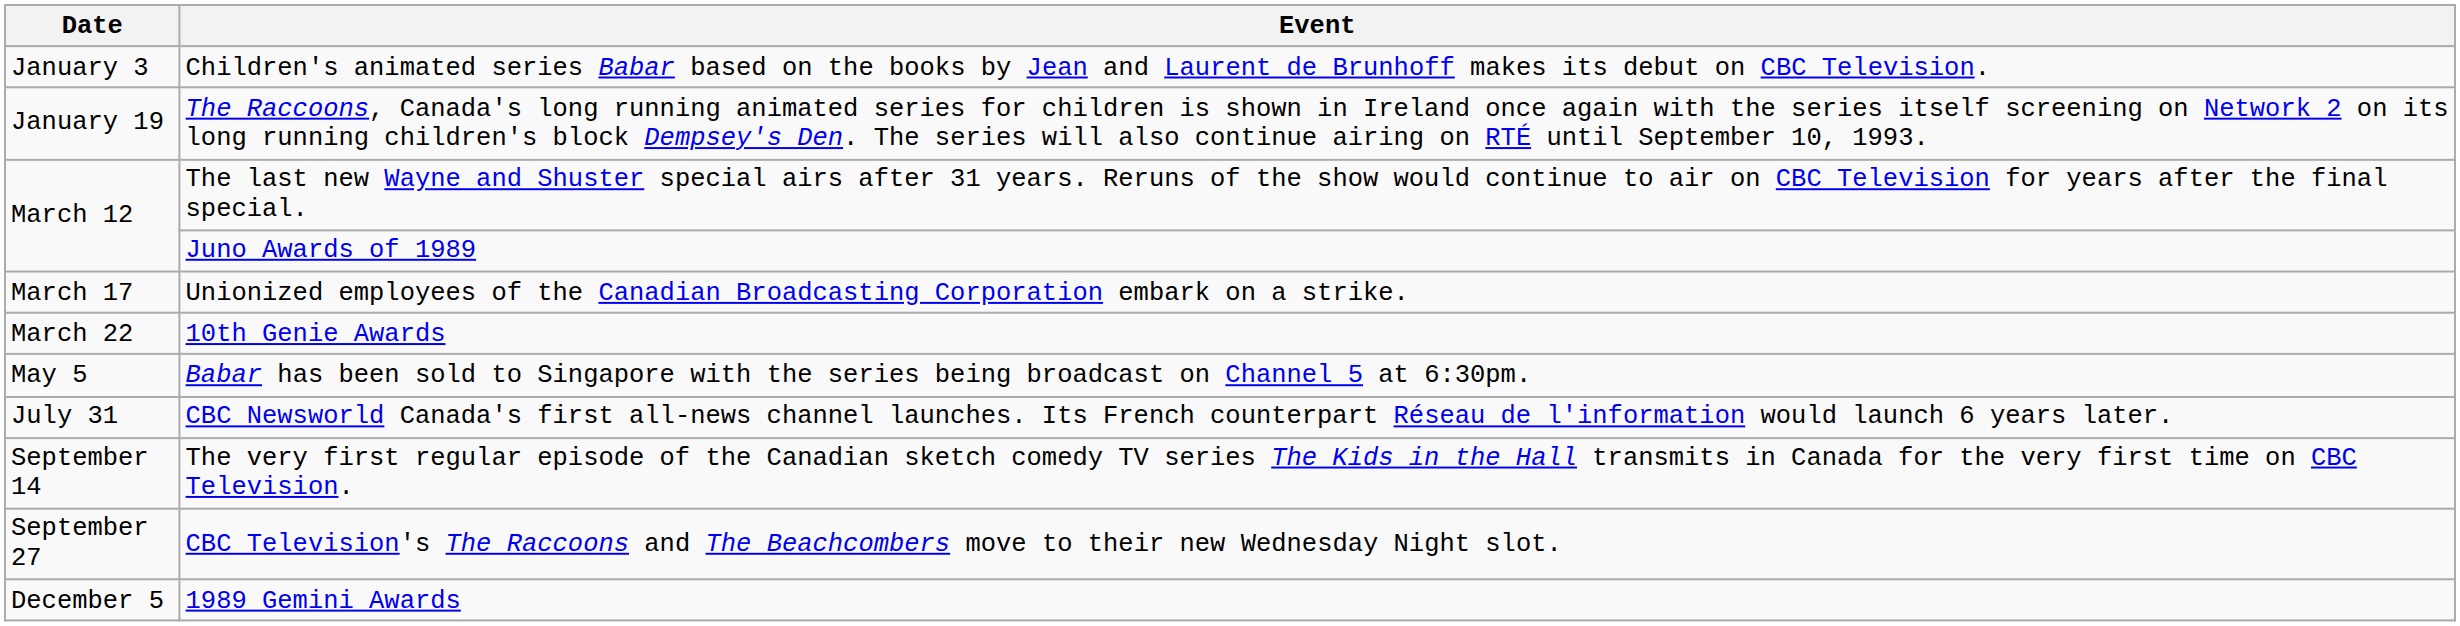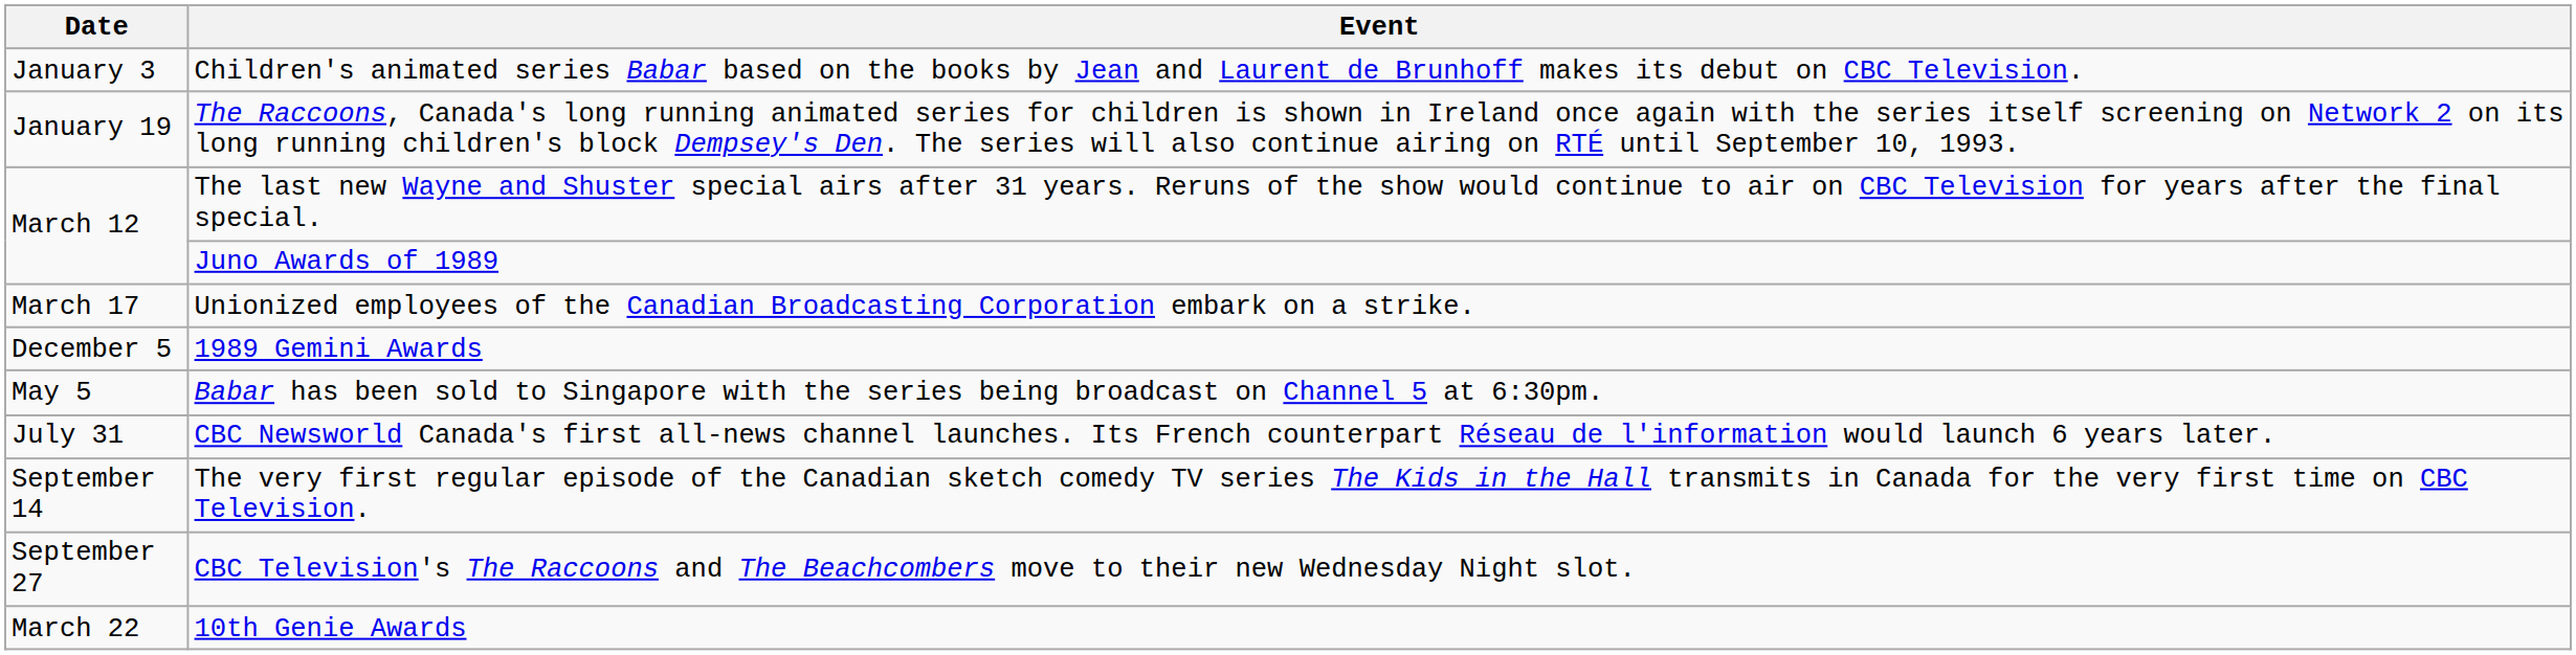rows swapped: 10th Genie Awards <-> 1989 Gemini Awards
